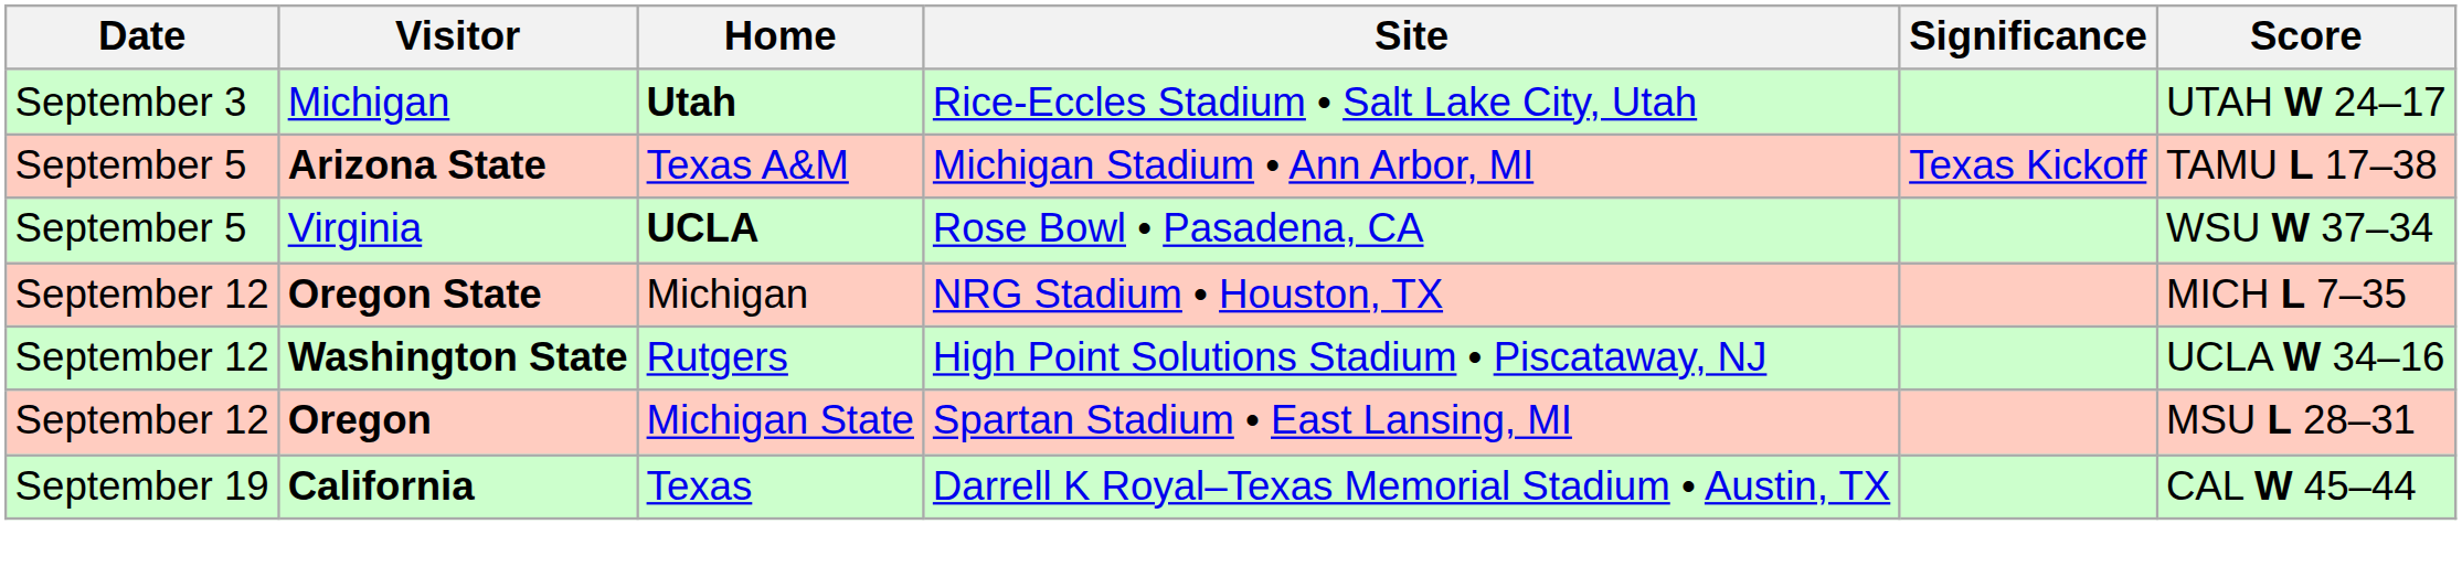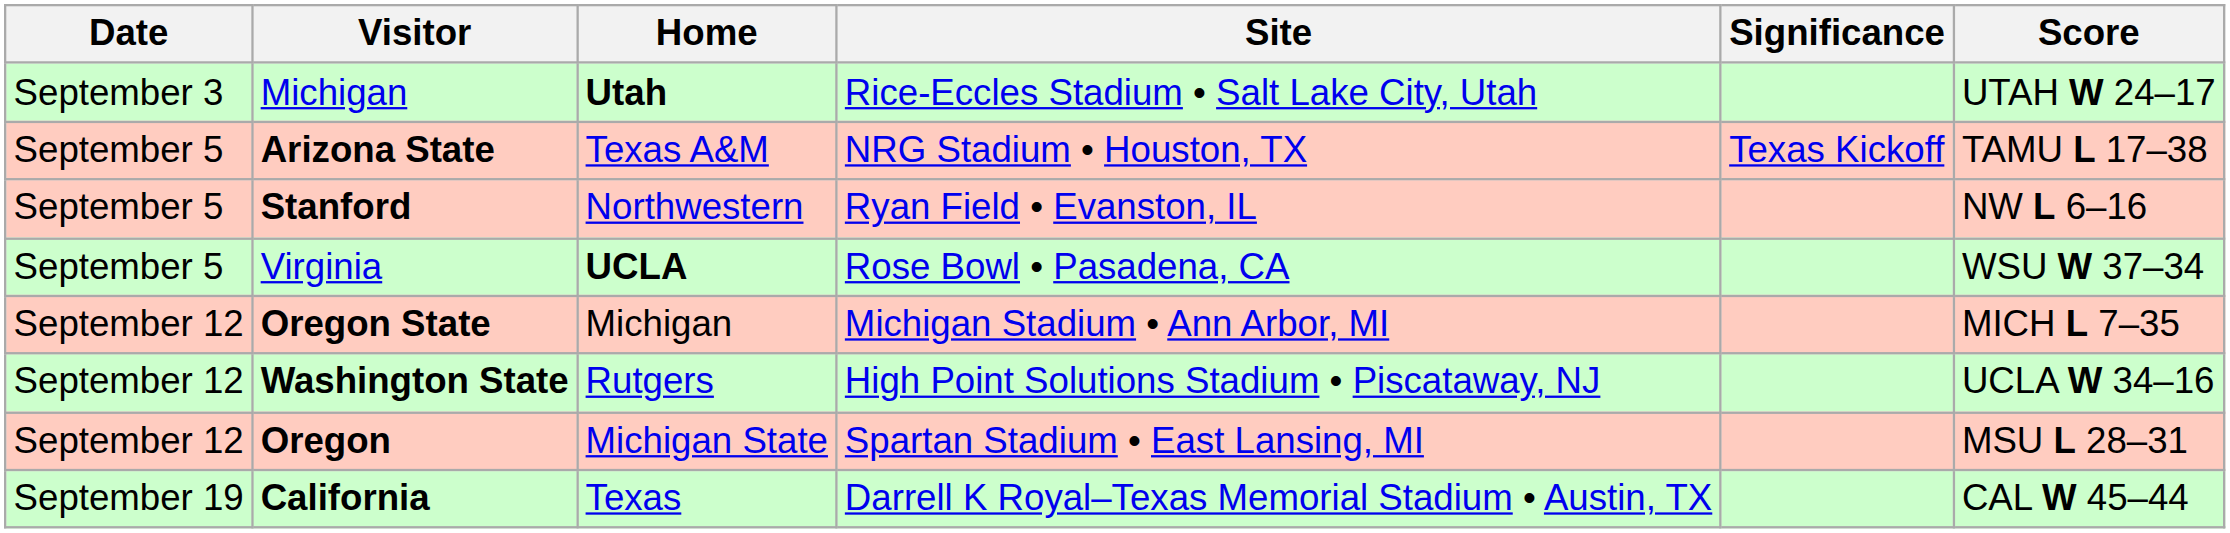Arizona State | Site: Michigan Stadium • Ann Arbor, MI -> NRG Stadium • Houston, TX
+ row: September 5 | Stanford | Northwestern | Ryan Field • Evanston, IL | NW L 6–16
Oregon State | Site: NRG Stadium • Houston, TX -> Michigan Stadium • Ann Arbor, MI
